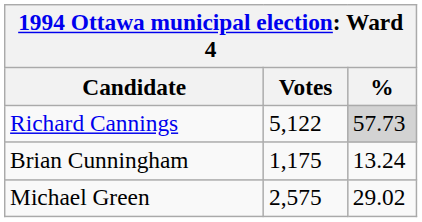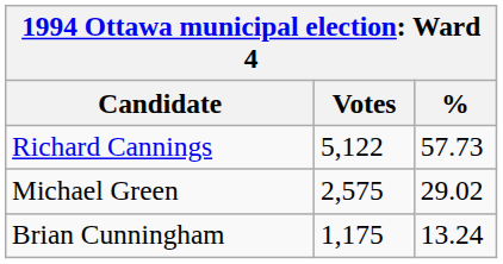Richard Cannings | %: lightgrey background -> no background
rows swapped: Michael Green <-> Brian Cunningham
